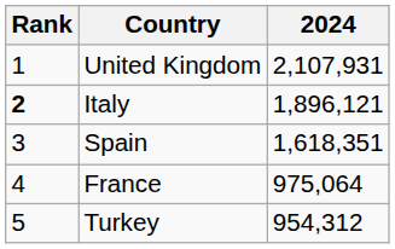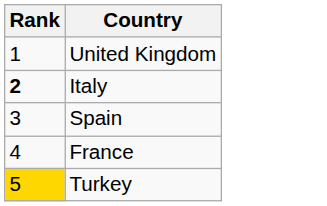- column: 2024 | 2,107,931 | 1,896,121 | 1,618,351 | 975,064 | 954,312
Turkey | Rank: no background -> gold background
